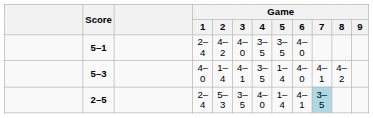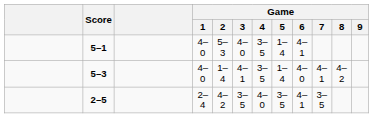5–1 | Game / 1: 2–4 -> 4–0
5–1 | Game / 2: 4–2 -> 5–3
5–1 | Game / 5: 3–5 -> 1–4
5–1 | Game / 6: 4–0 -> 4–1
2–5 | Game / 2: 5–3 -> 4–2
2–5 | Game / 5: 1–4 -> 3–5
2–5 | Game / 7: lightblue background -> no background
